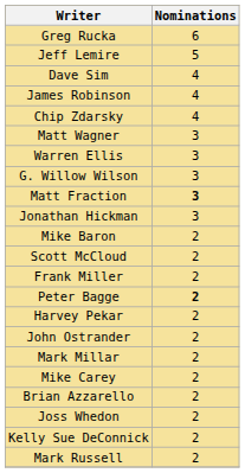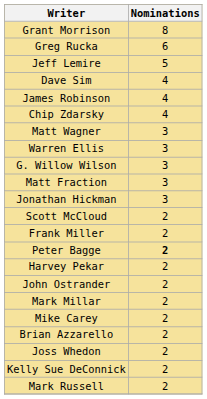+ row: Grant Morrison | 8
Matt Fraction | Nominations: bold -> normal
- row: Mike Baron | 2
